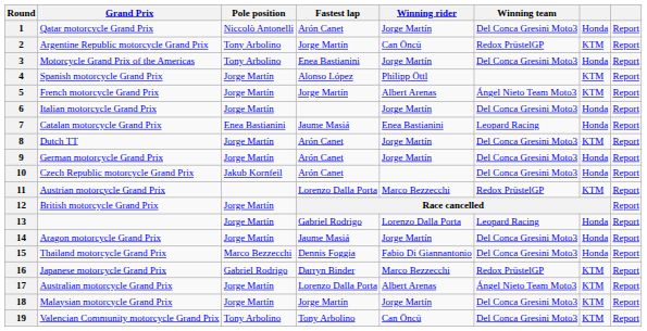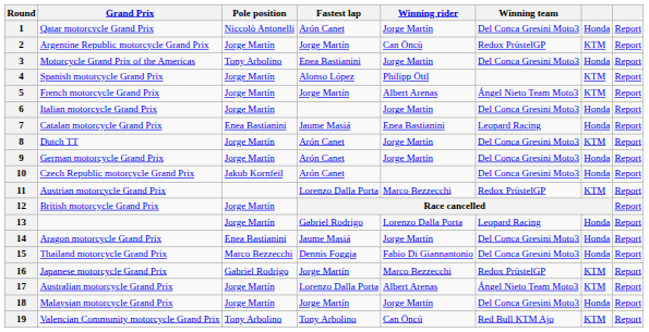2 | Pole position: Tony Arbolino -> Jorge Martín
14 | Pole position: Jorge Martín -> Enea Bastianini
16 | Fastest lap: Darryn Binder -> Jorge Martín
18 | column 7: KTM -> Honda
19 | Winning team: Del Conca Gresini Moto3 -> Red Bull KTM Ajo
